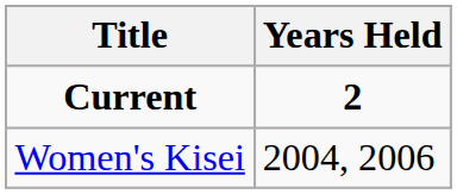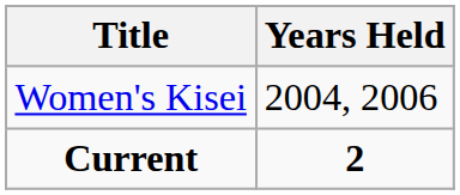rows swapped: Current <-> Women's Kisei
